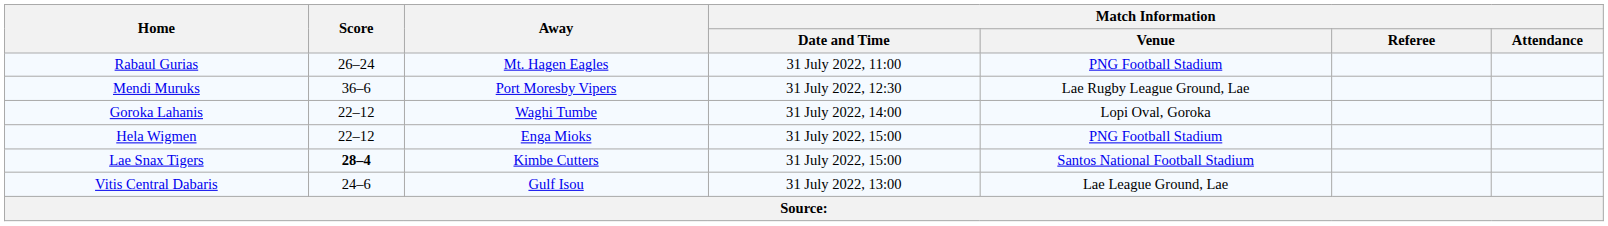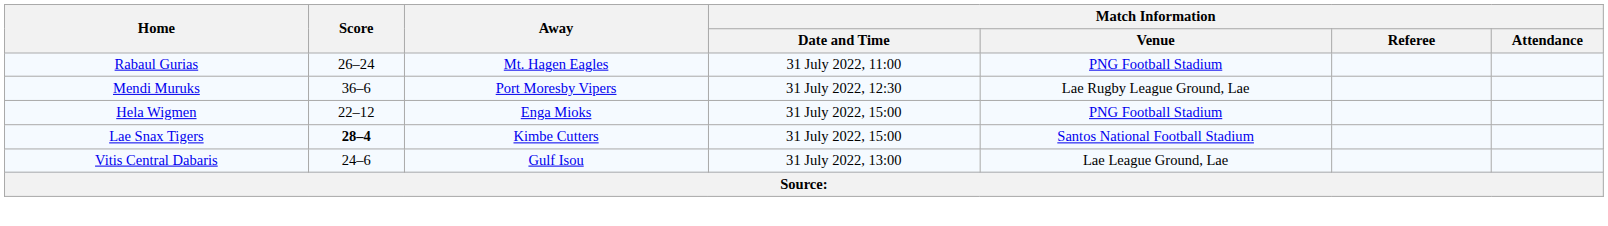- row: Goroka Lahanis | 22–12 | Waghi Tumbe | 31 July 2022, 14:00 | Lopi Oval, Goroka
